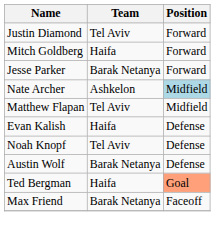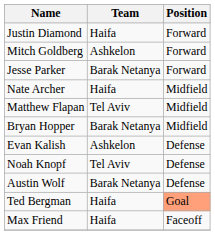Justin Diamond | Team: Tel Aviv -> Haifa
Mitch Goldberg | Team: Haifa -> Ashkelon
Nate Archer | Team: Ashkelon -> Haifa
Nate Archer | Position: lightblue background -> no background
+ row: Bryan Hopper | Barak Netanya | Midfield
Evan Kalish | Team: Haifa -> Ashkelon
Max Friend | Team: Barak Netanya -> Haifa
